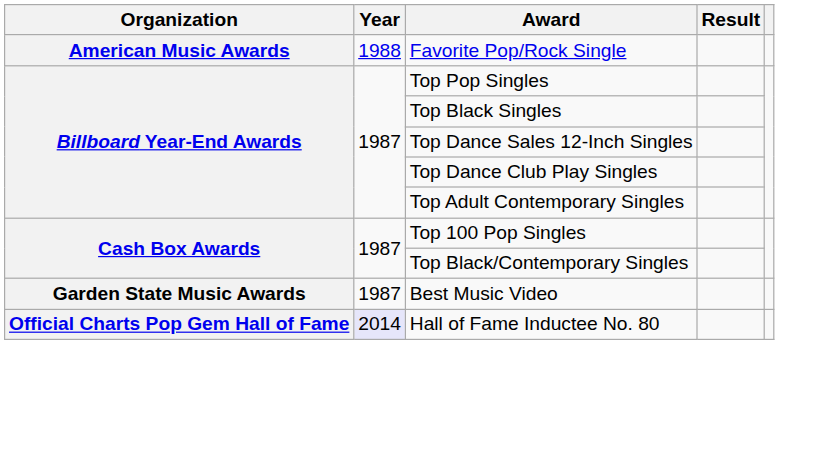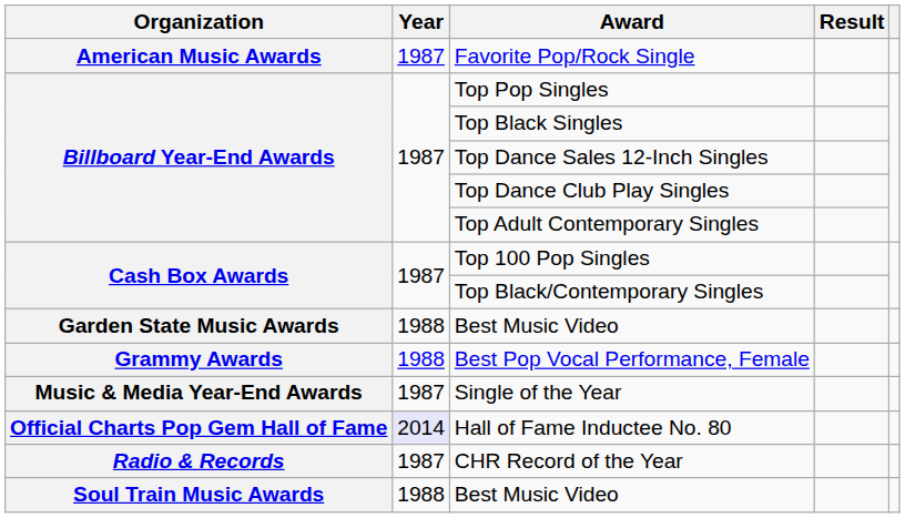Favorite Pop/Rock Single | Year: 1988 -> 1987
Garden State Music Awards / Best Music Video | Year: 1987 -> 1988
+ row: Grammy Awards | 1988 | Best Pop Vocal Performance, Female
+ row: Music & Media Year-End Awards | 1987 | Single of the Year
+ row: Radio & Records | 1987 | CHR Record of the Year
+ row: Soul Train Music Awards | 1988 | Best Music Video
